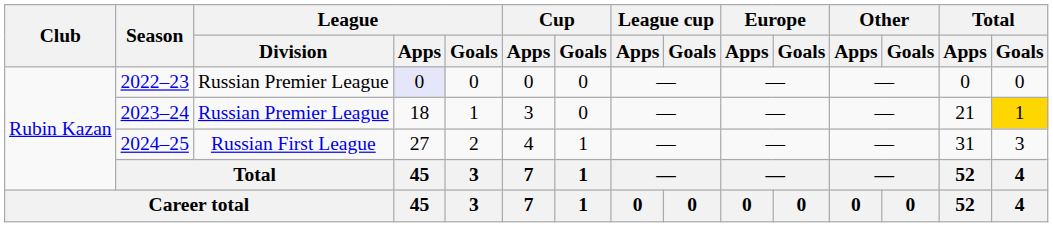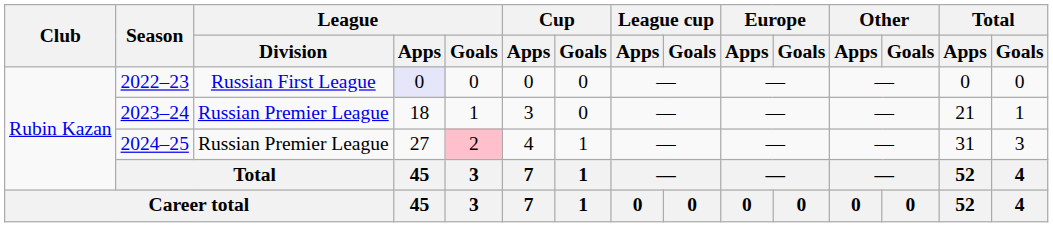2022–23 | League / Division: Russian Premier League -> Russian First League
2023–24 | Total / Goals: gold background -> no background
2024–25 | League / Division: Russian First League -> Russian Premier League
2024–25 | League / Goals: no background -> pink background
